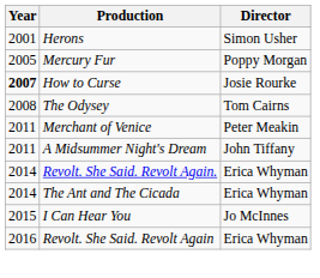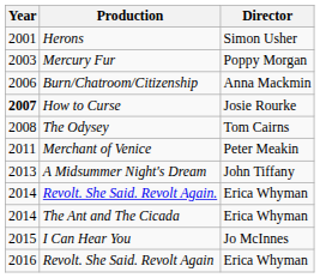Mercury Fur | Year: 2005 -> 2003
+ row: 2006 | Burn/Chatroom/Citizenship | Anna Mackmin
A Midsummer Night's Dream | Year: 2011 -> 2013
